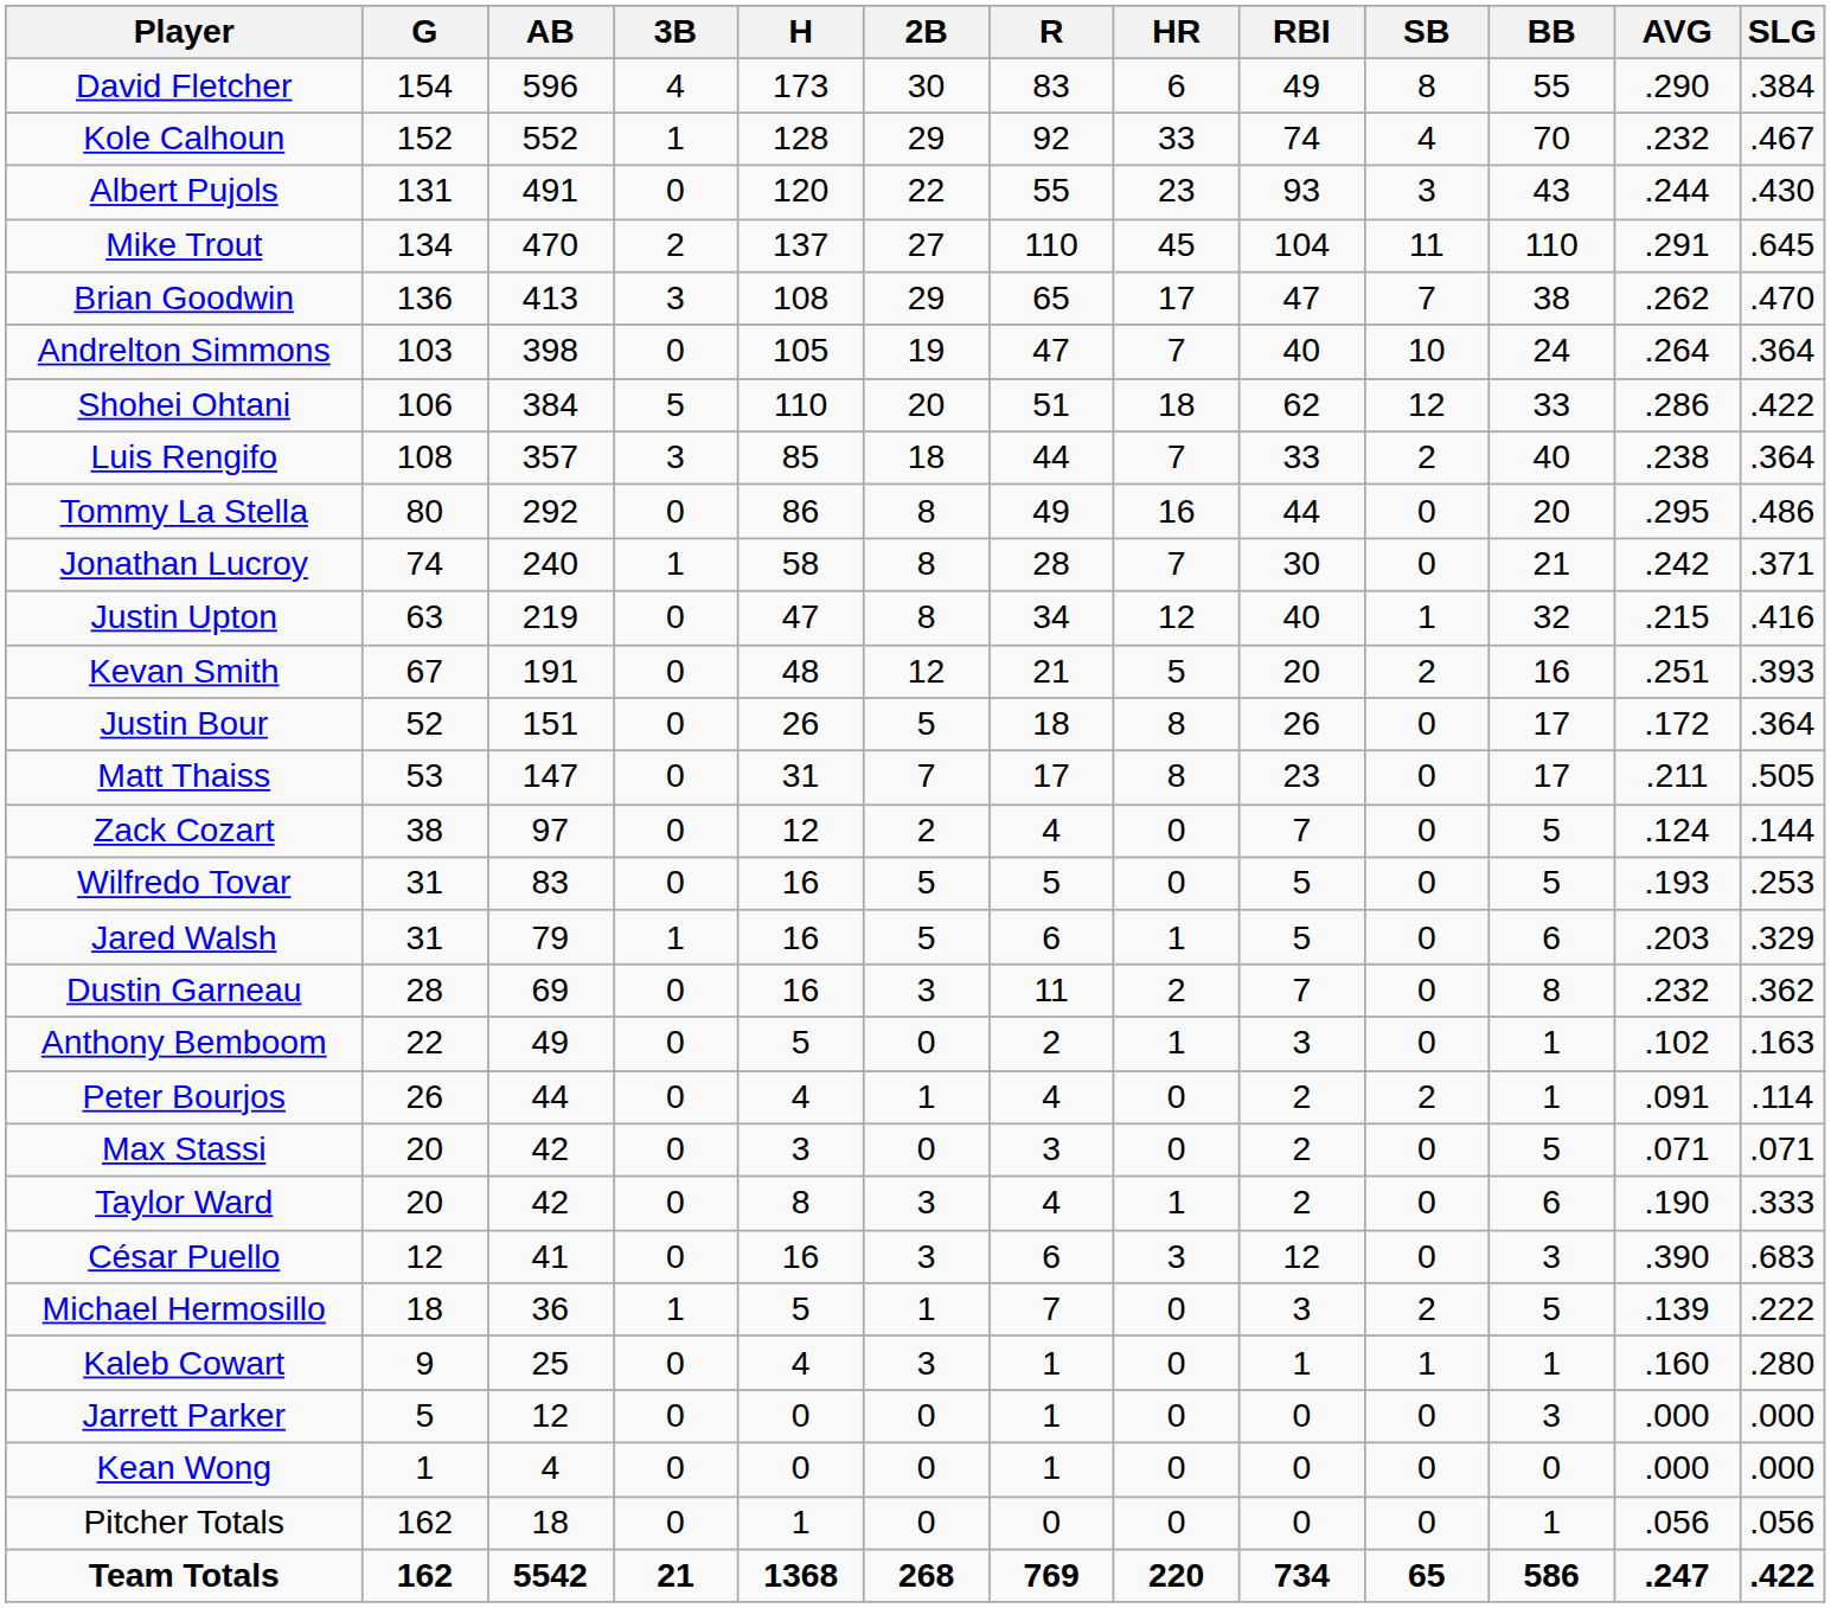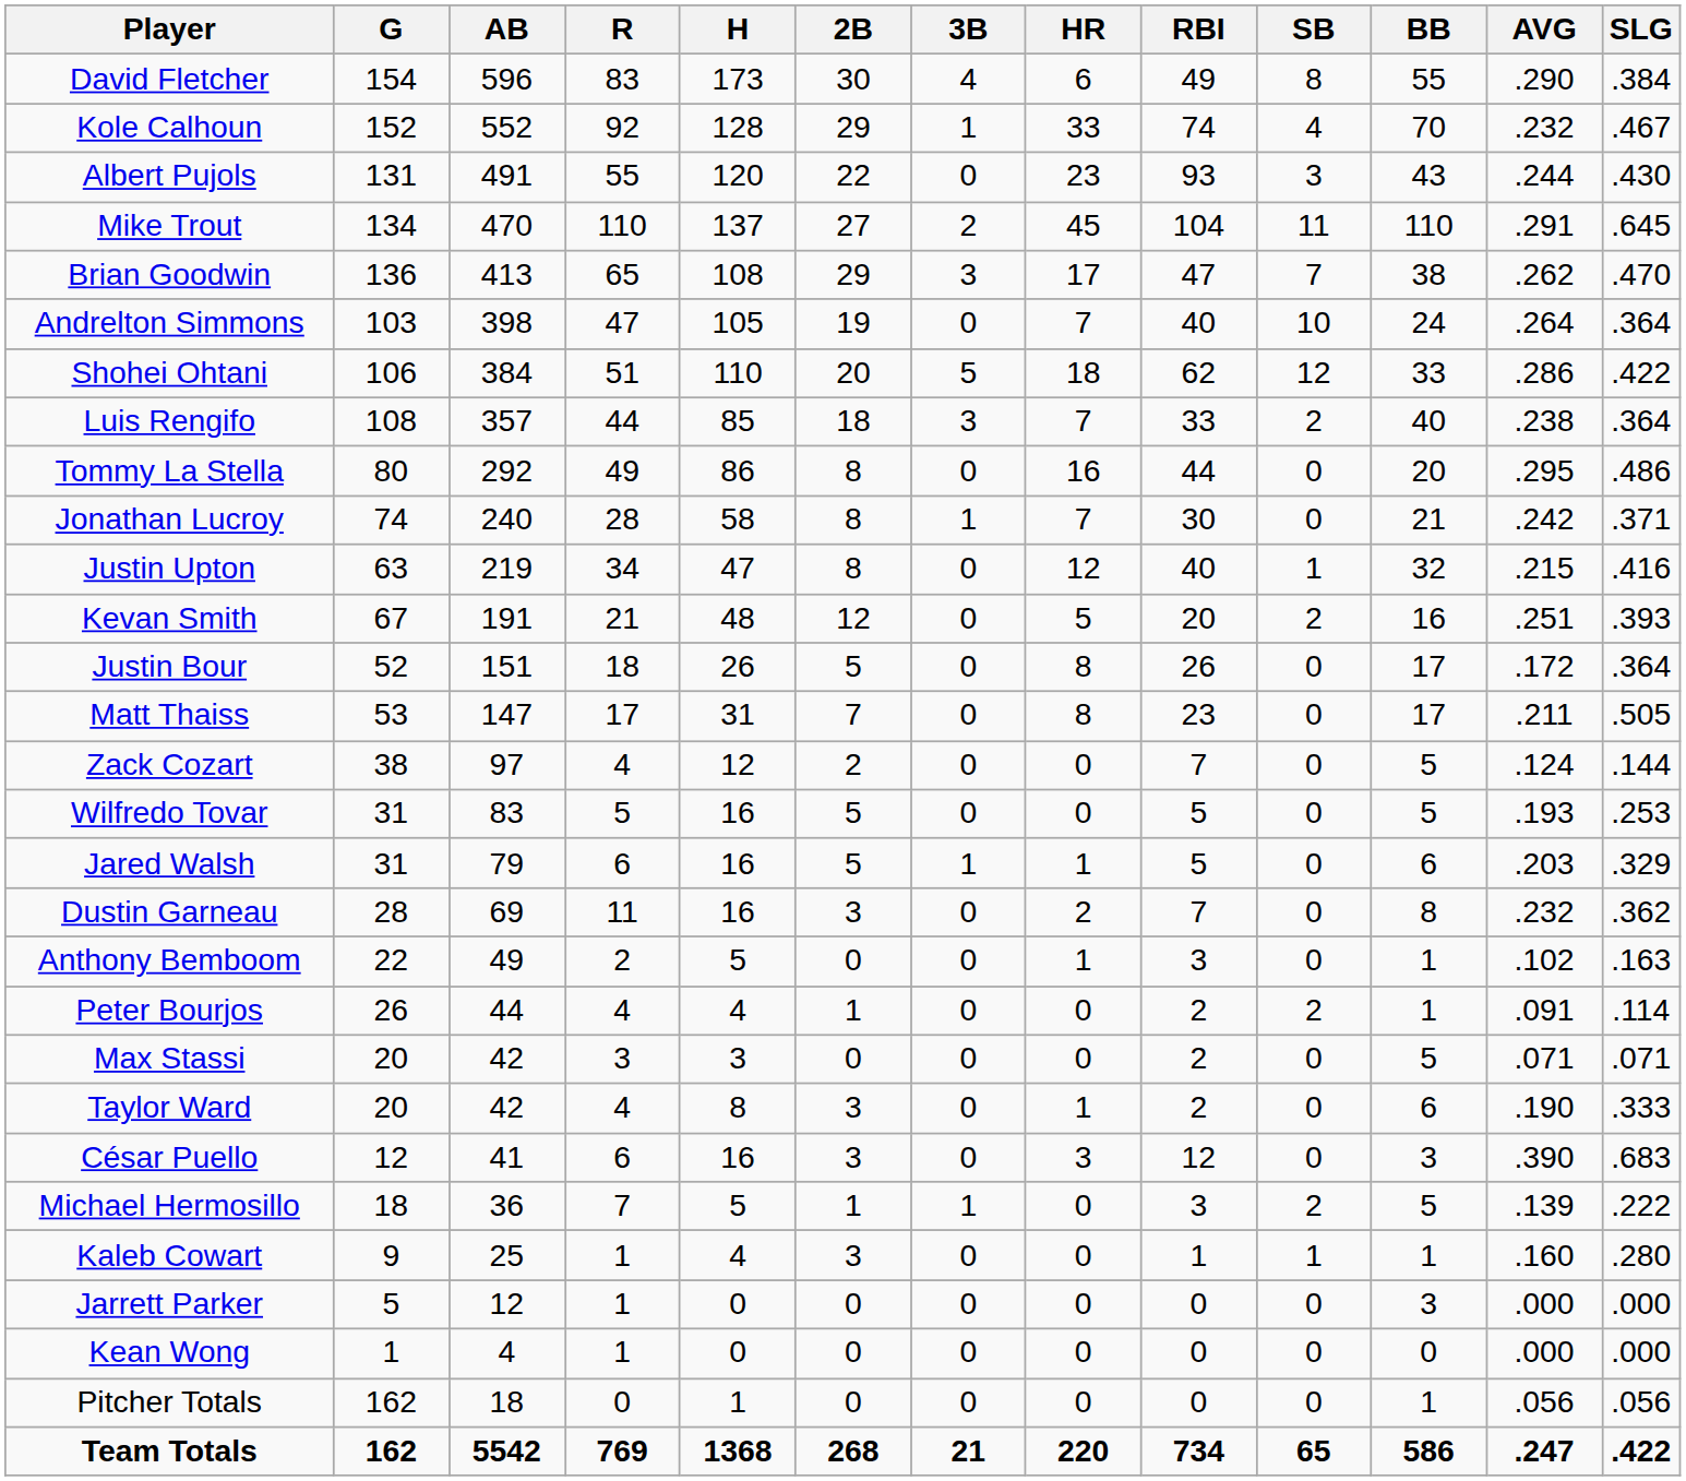columns swapped: R <-> 3B
